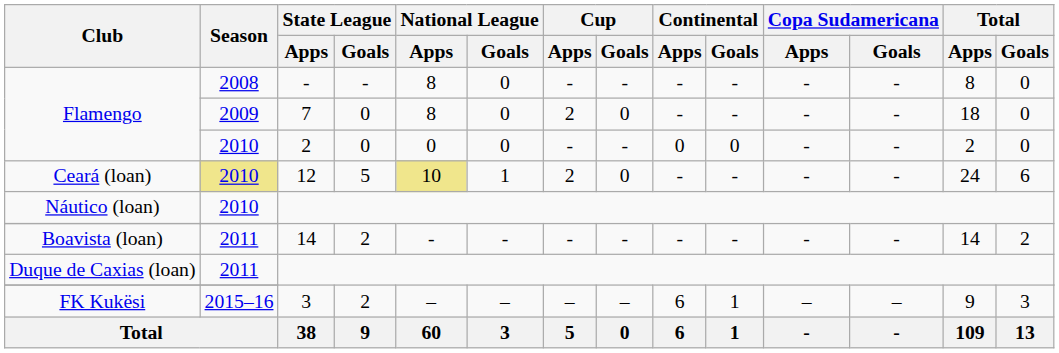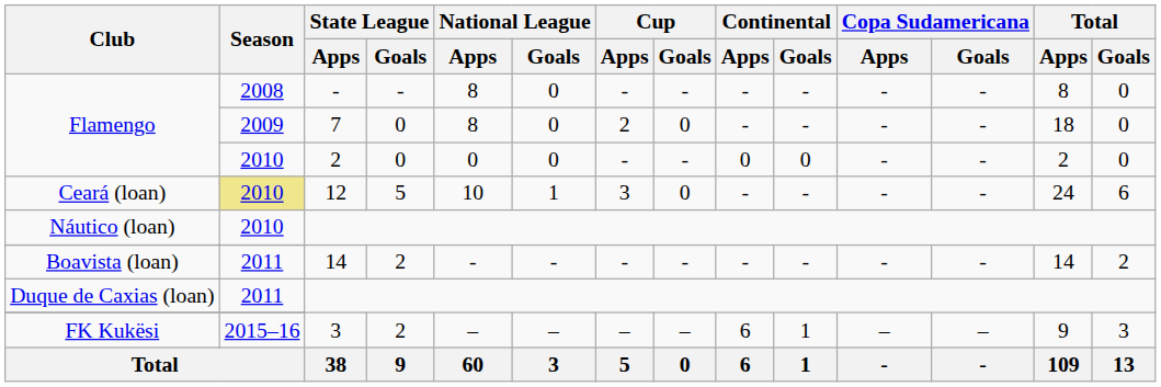12 | National League / Apps: khaki background -> no background
12 | Cup / Apps: 2 -> 3
